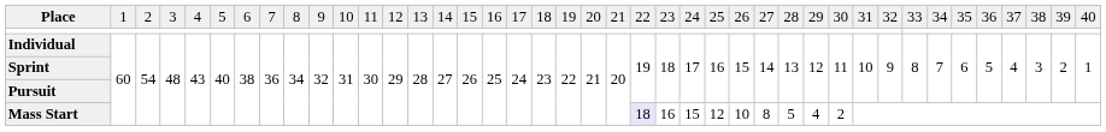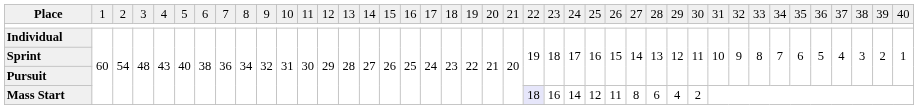Mass Start | column 25: 15 -> 14
Mass Start | column 27: 10 -> 11
Mass Start | column 29: 5 -> 6
